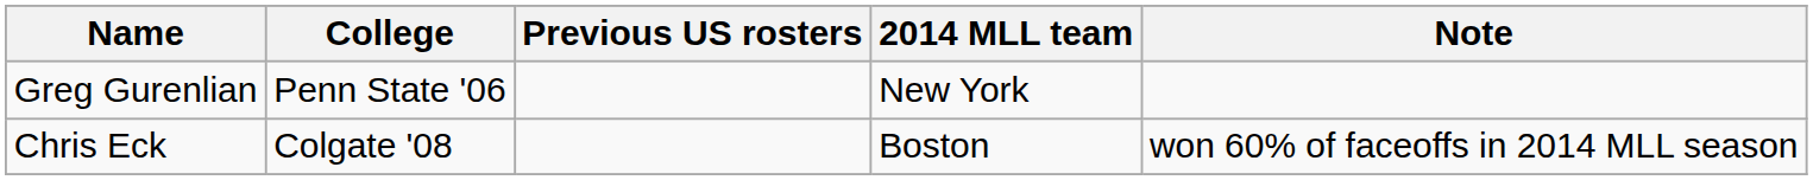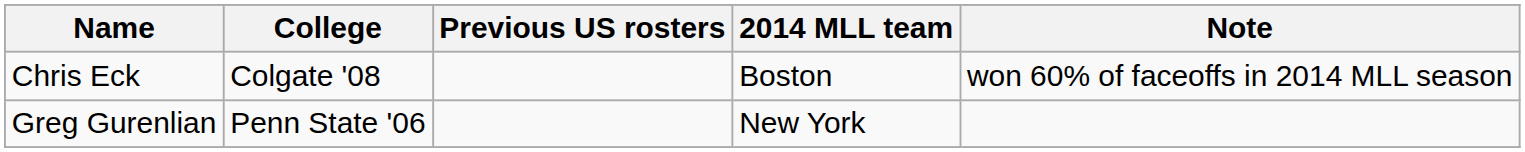rows swapped: Chris Eck <-> Greg Gurenlian
